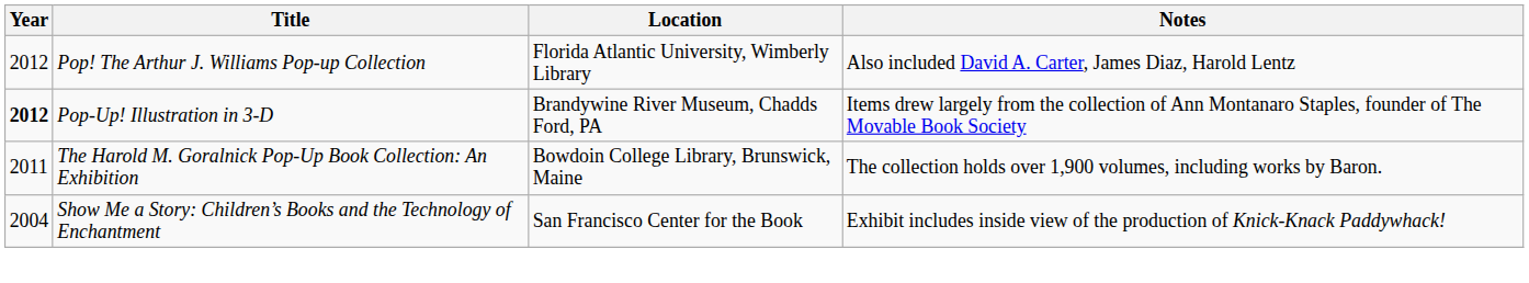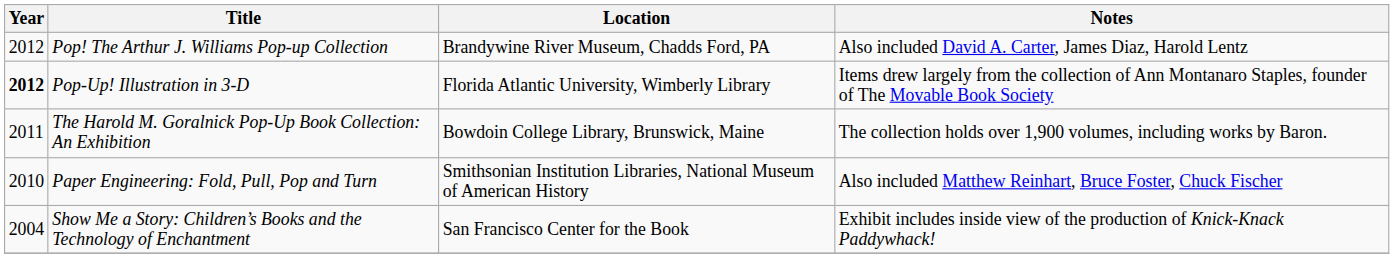Pop! The Arthur J. Williams Pop-up Collection | Location: Florida Atlantic University, Wimberly Library -> Brandywine River Museum, Chadds Ford, PA
Pop-Up! Illustration in 3-D | Location: Brandywine River Museum, Chadds Ford, PA -> Florida Atlantic University, Wimberly Library
+ row: 2010 | Paper Engineering: Fold, Pull, Pop and Turn | Smithsonian Institution Libraries, National Museum of American History | Also included Matthew Reinhart, Bruce Foster, Chuck Fischer
